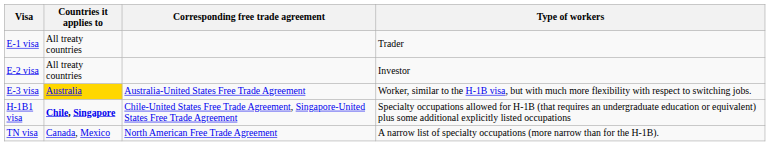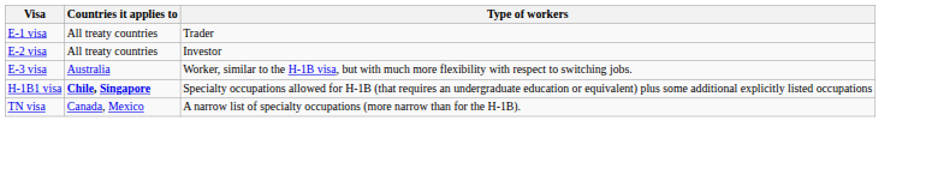- column: Corresponding free trade agreement | Australia-United States Free Trade Agreement | Chile-United States Free Trade Agreement, Singapore-United States Free Trade Agreement | North American Free Trade Agreement
E-3 visa | Countries it applies to: gold background -> no background
